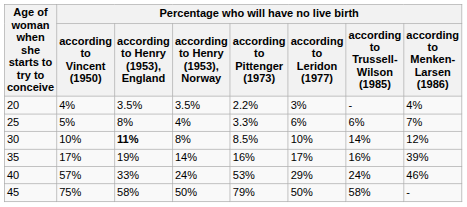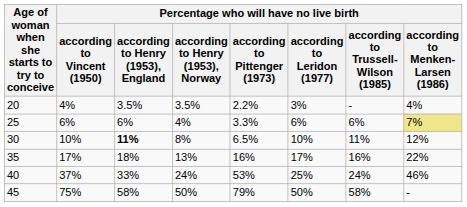25 | column 2: 5% -> 6%
25 | column 3: 8% -> 6%
25 | column 8: no background -> khaki background
30 | column 5: 8.5% -> 6.5%
30 | column 7: 14% -> 11%
35 | column 3: 19% -> 18%
35 | column 4: 14% -> 13%
35 | column 8: 39% -> 22%
40 | column 2: 57% -> 37%
40 | column 6: 29% -> 25%
